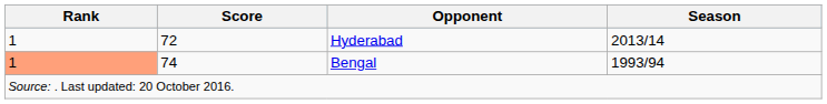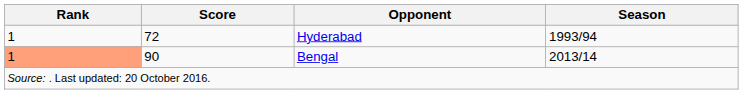Hyderabad | Season: 2013/14 -> 1993/94
Bengal | Score: 74 -> 90
Bengal | Season: 1993/94 -> 2013/14
